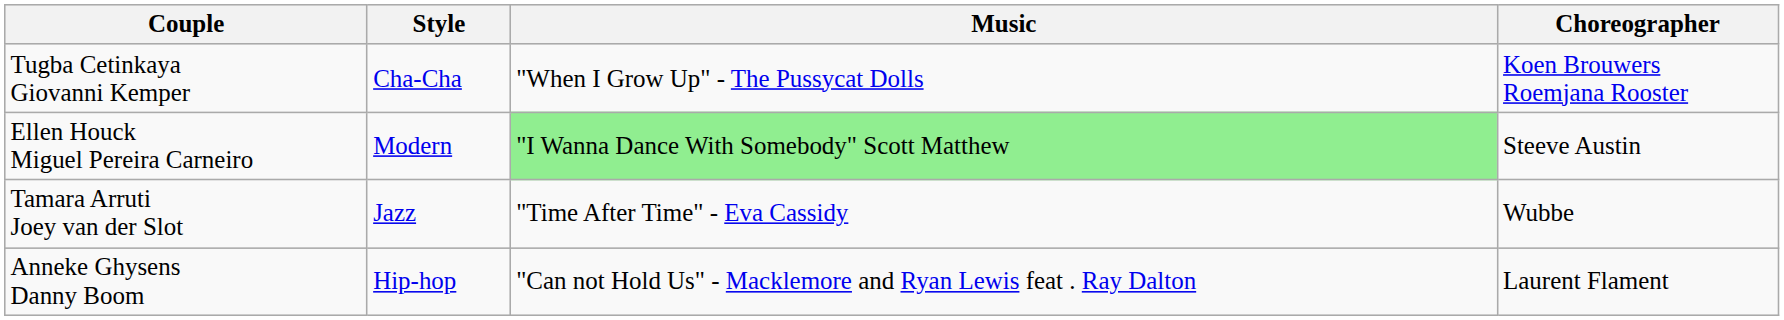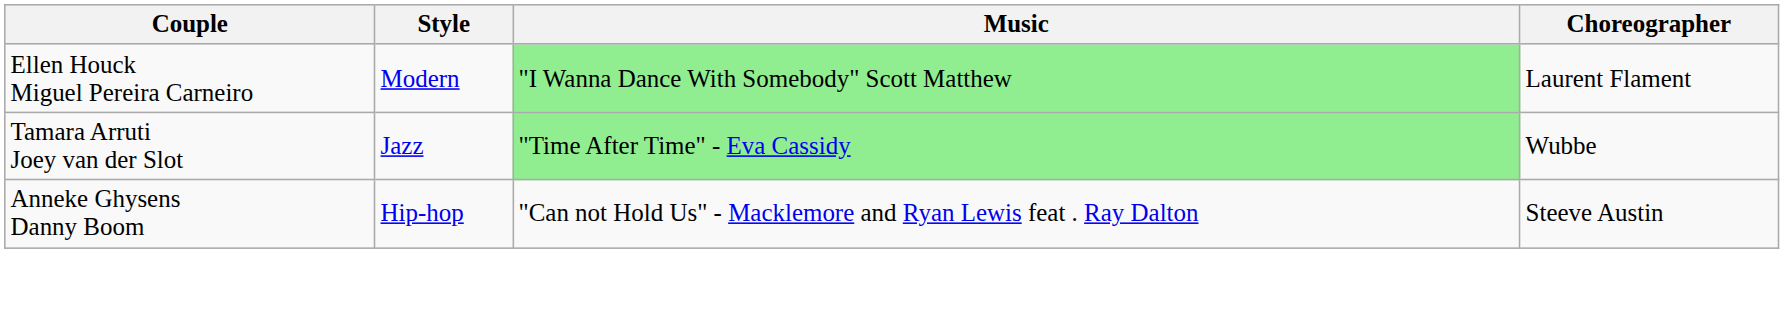- row: Tugba Cetinkaya Giovanni Kemper | Cha-Cha | "When I Grow Up" - The Pussycat Dolls | Koen Brouwers Roemjana Rooster
Ellen Houck Miguel Pereira Carneiro | Choreographer: Steeve Austin -> Laurent Flament
Tamara Arruti Joey van der Slot | Music: no background -> lightgreen background
Anneke Ghysens Danny Boom | Choreographer: Laurent Flament -> Steeve Austin
